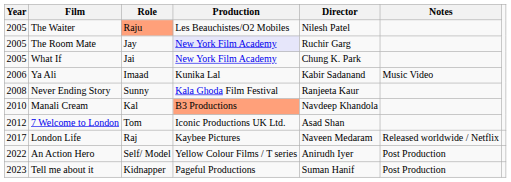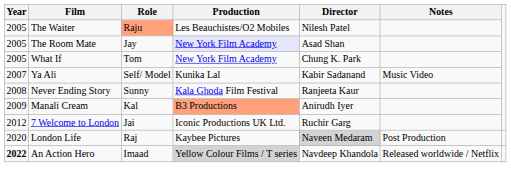The Room Mate | Director: Ruchir Garg -> Asad Shan
What If | Role: Jai -> Tom
Ya Ali | Year: 2006 -> 2007
Ya Ali | Role: Imaad -> Self/ Model
Manali Cream | Year: 2010 -> 2009
Manali Cream | Director: Navdeep Khandola -> Anirudh Iyer
7 Welcome to London | Role: Tom -> Jai
7 Welcome to London | Director: Asad Shan -> Ruchir Garg
London Life | Year: 2017 -> 2020
London Life | Director: no background -> lightgrey background
London Life | Notes: Released worldwide / Netflix -> Post Production
An Action Hero | Year: normal -> bold
An Action Hero | Role: Self/ Model -> Imaad
An Action Hero | Production: no background -> lightgrey background
An Action Hero | Director: Anirudh Iyer -> Navdeep Khandola
An Action Hero | Notes: Post Production -> Released worldwide / Netflix
- row: 2023 | Tell me about it | Kidnapper | Pageful Productions | Suman Hanif | Post Production
